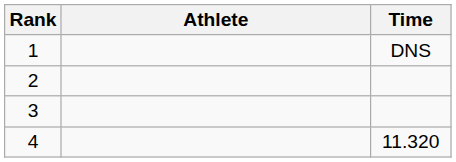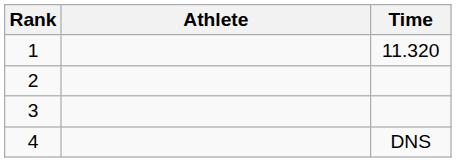1 | Time: DNS -> 11.320
4 | Time: 11.320 -> DNS
